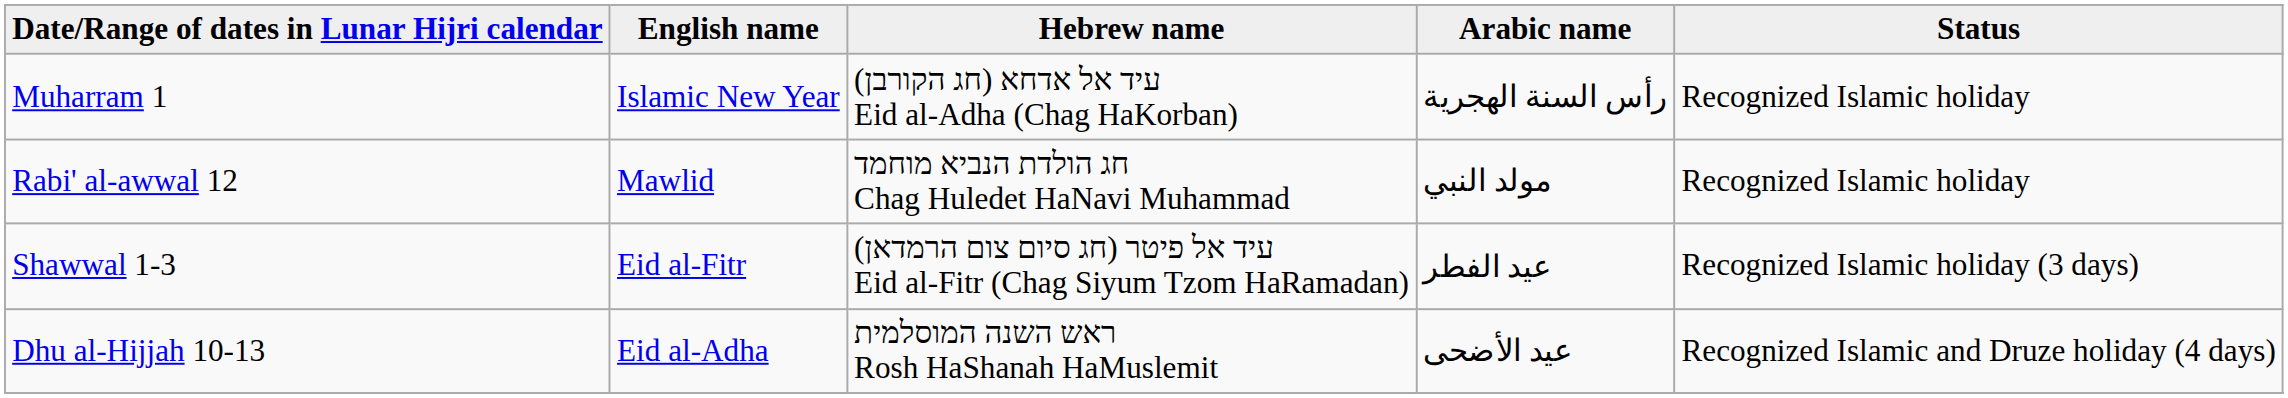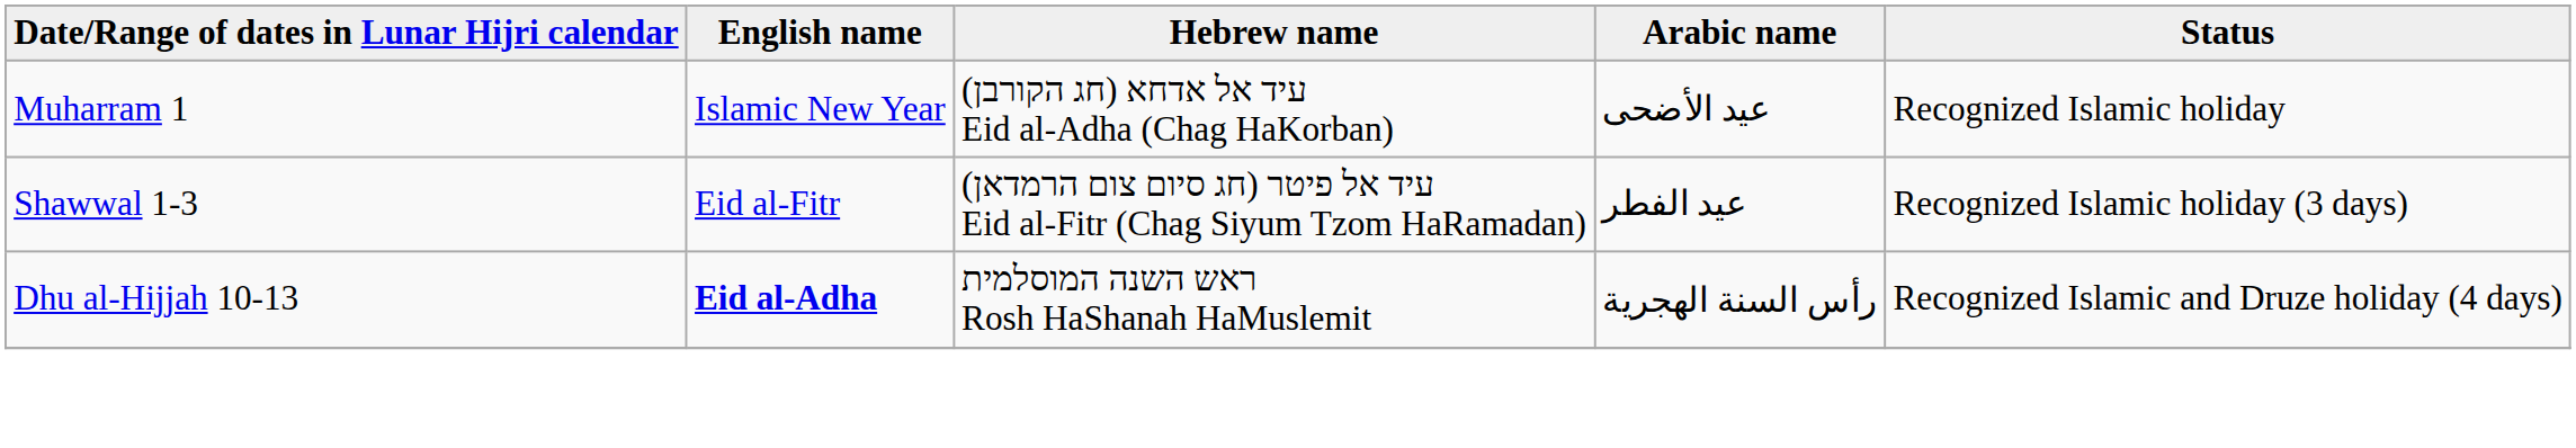Muharram 1 | Arabic name: رأس السنة الهجرية -> عيد الأضحى
- row: Rabi' al-awwal 12 | Mawlid | חג הולדת הנביא מוחמד Chag Huledet HaNavi Muhammad | مولد النبي | Recognized Islamic holiday
Dhu al-Hijjah 10-13 | English name: normal -> bold
Dhu al-Hijjah 10-13 | Arabic name: عيد الأضحى -> رأس السنة الهجرية
